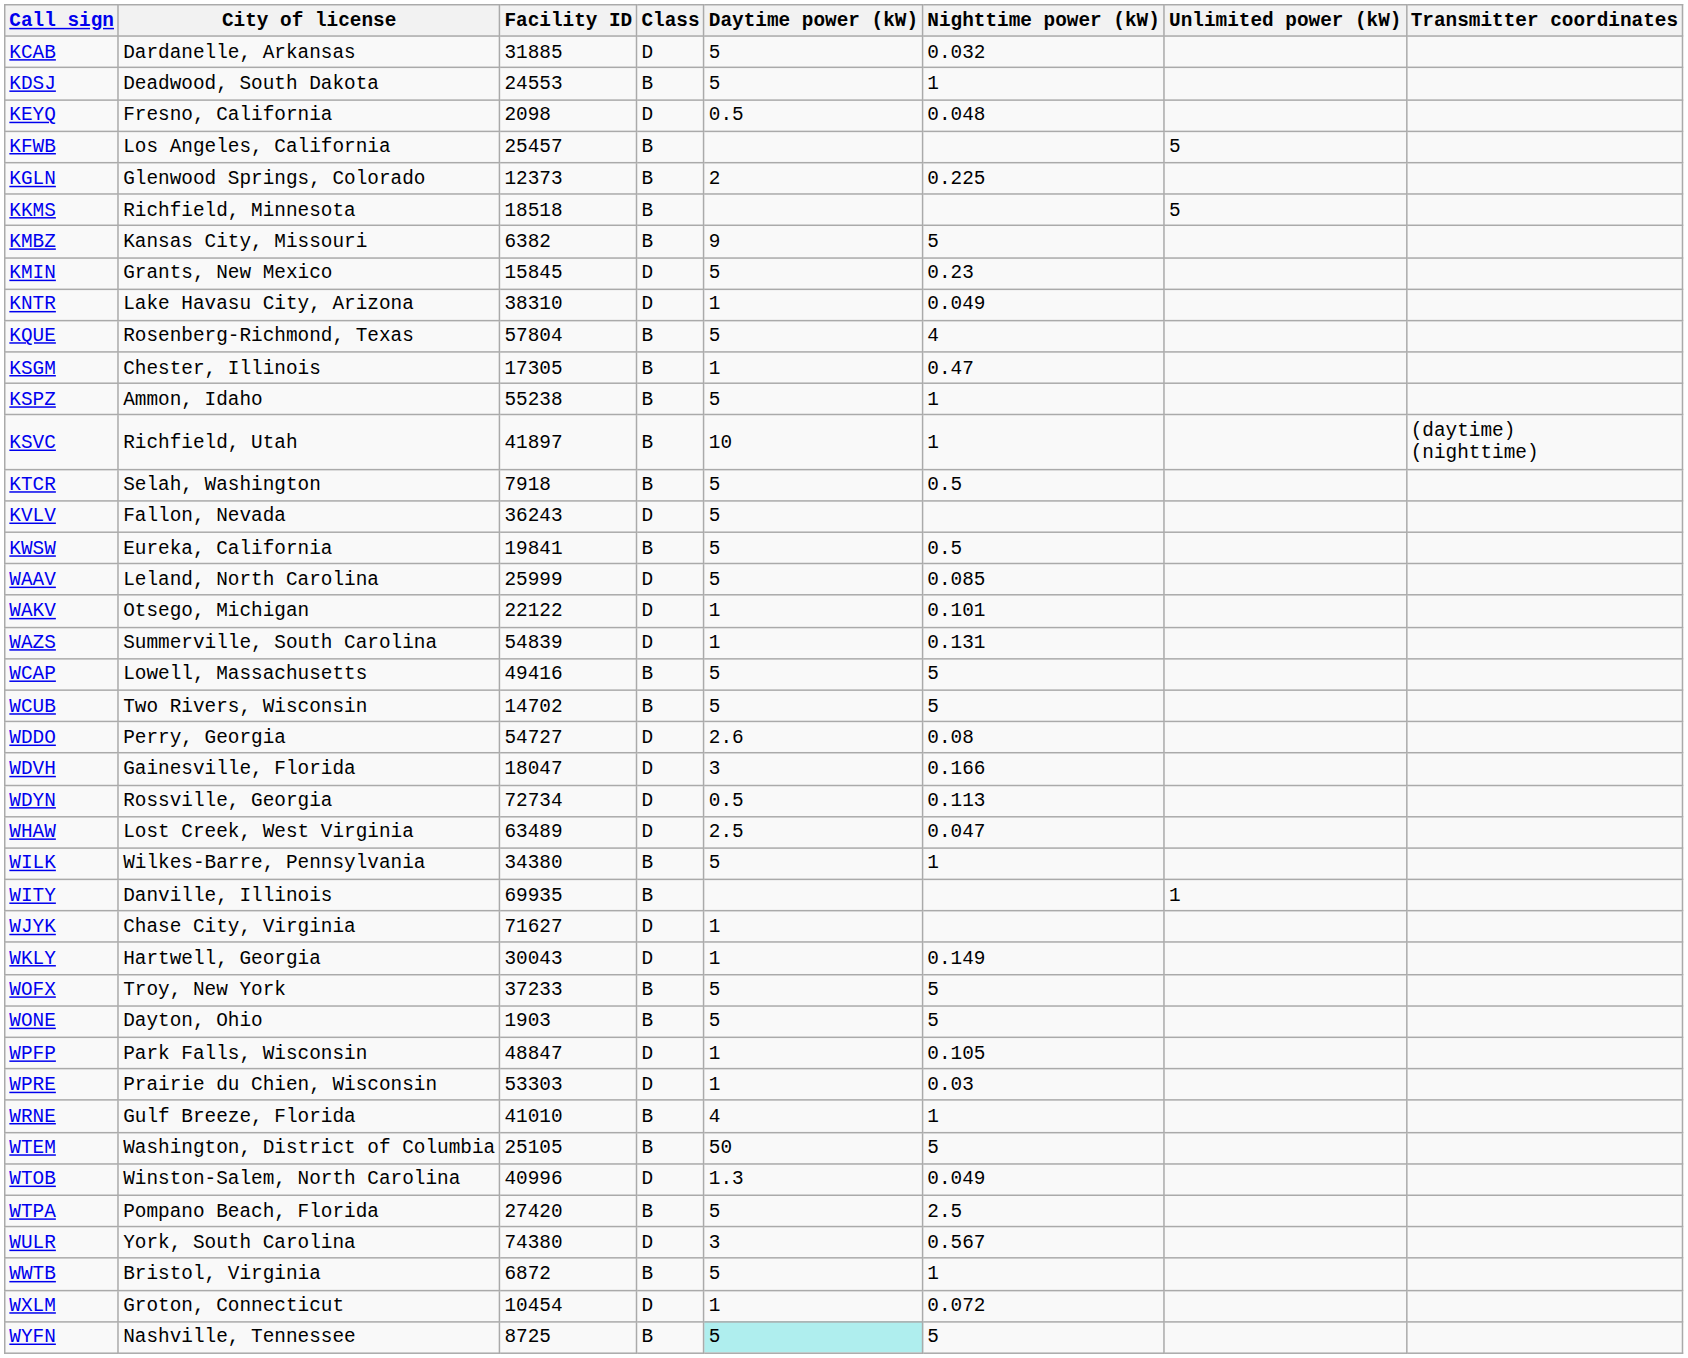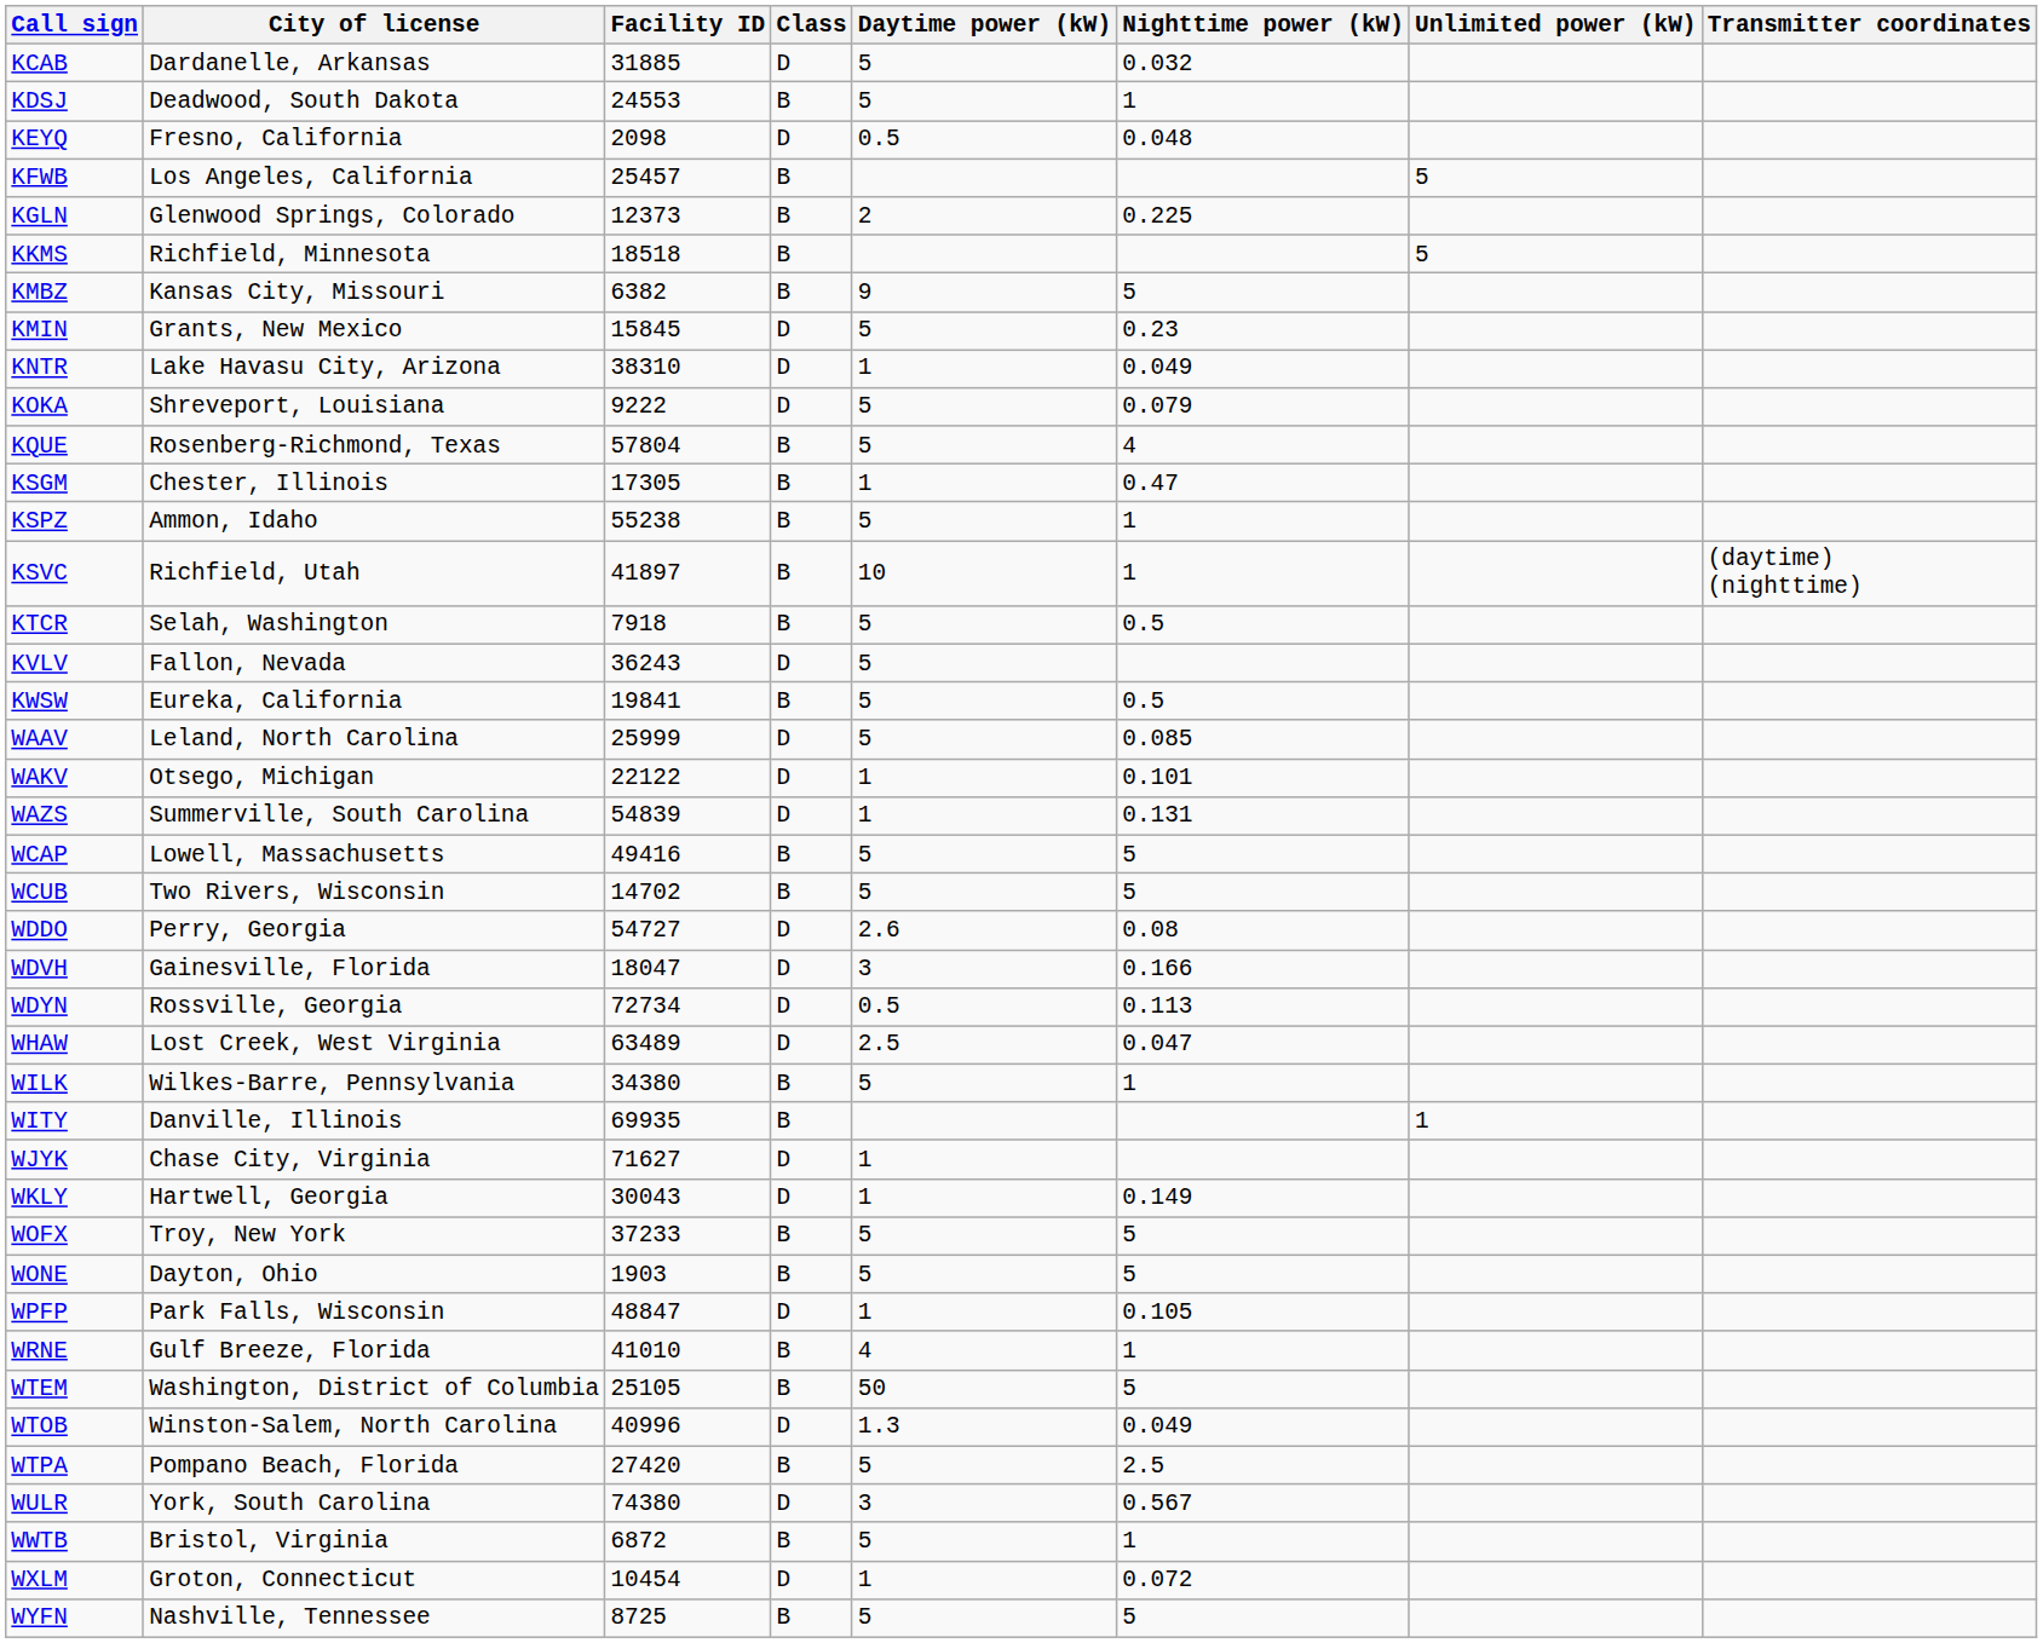+ row: KOKA | Shreveport, Louisiana | 9222 | D | 5 | 0.079
- row: WPRE | Prairie du Chien, Wisconsin | 53303 | D | 1 | 0.03
WYFN | Daytime power (kW): paleturquoise background -> no background
